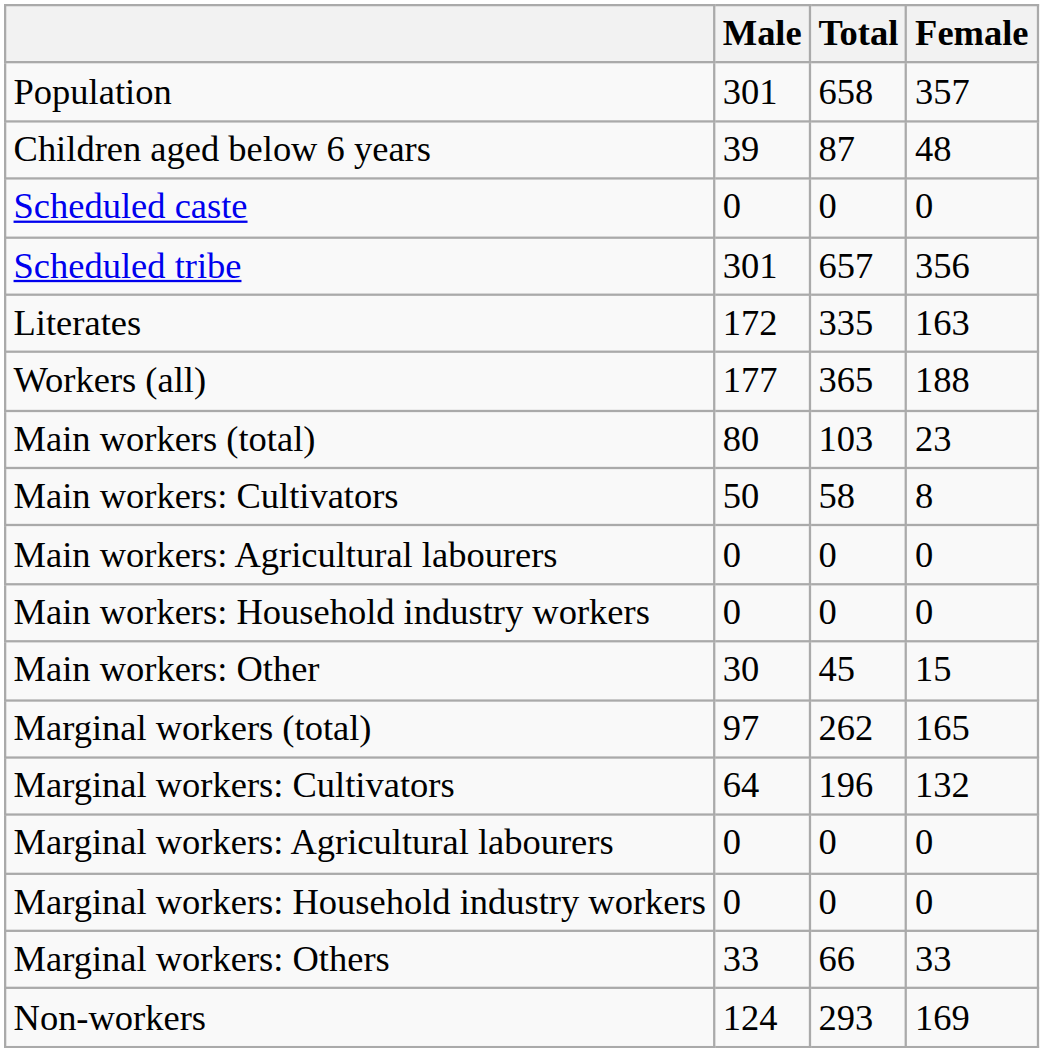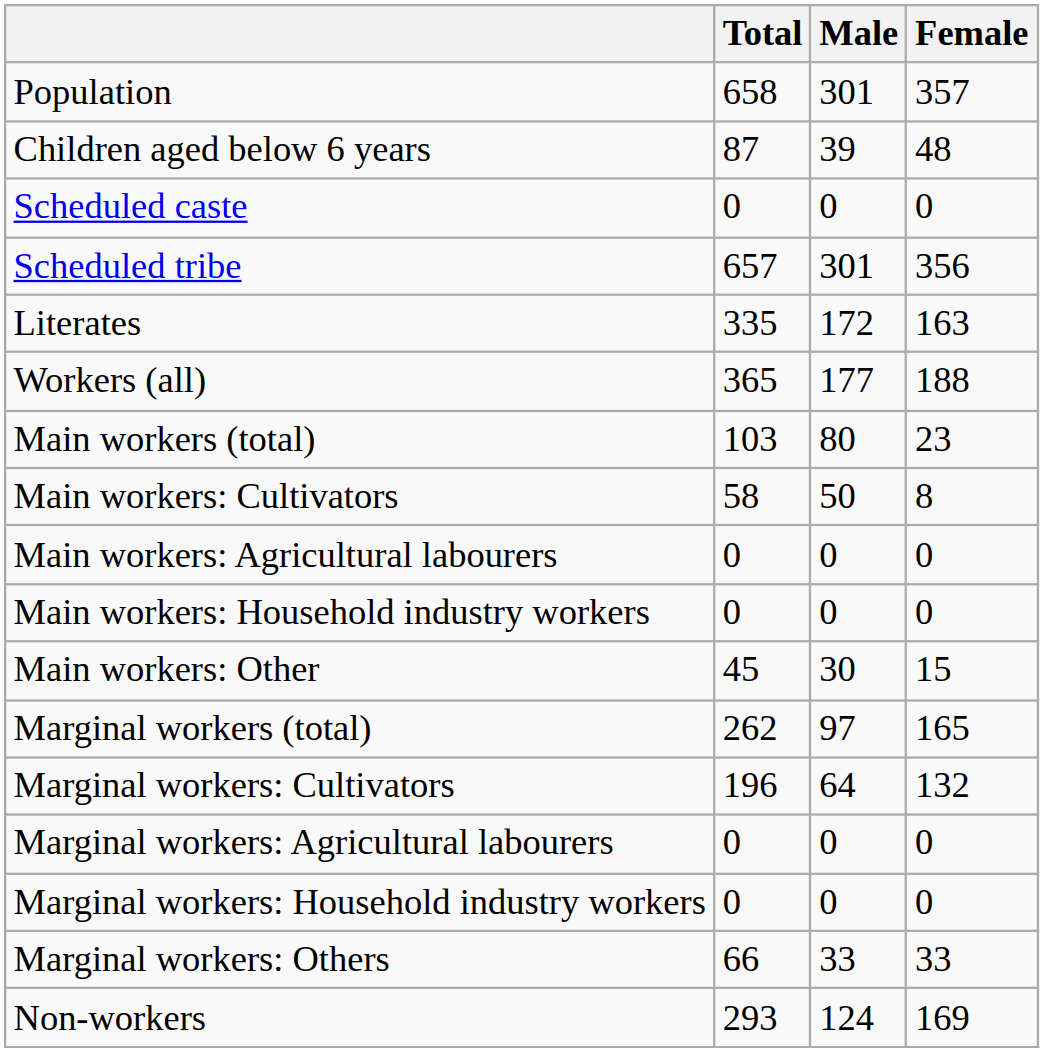columns swapped: Total <-> Male
